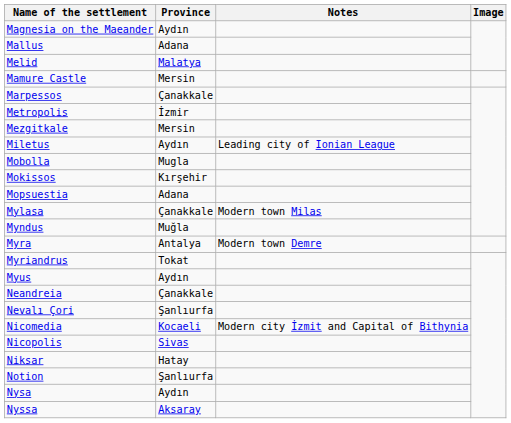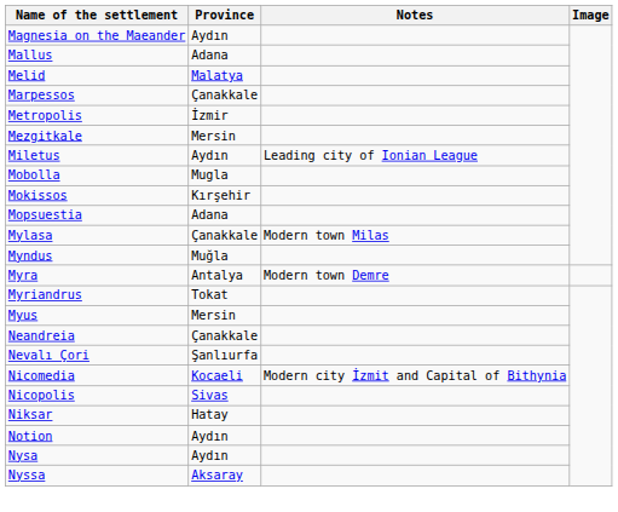- row: Mamure Castle | Mersin
Myus | Province: Aydın -> Mersin
Notion | Province: Şanlıurfa -> Aydın
